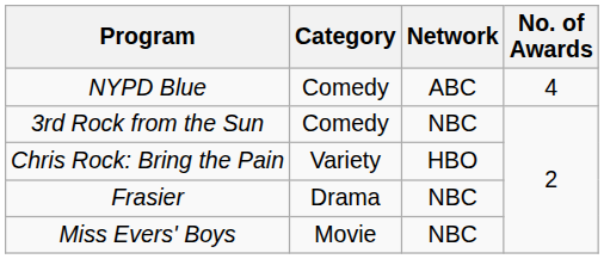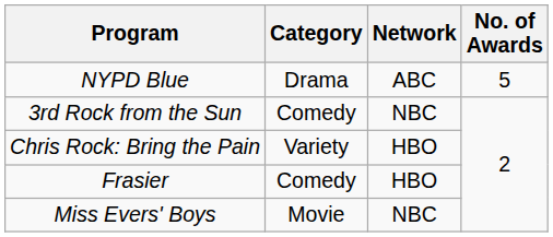NYPD Blue | Category: Comedy -> Drama
NYPD Blue | No. of Awards: 4 -> 5
Frasier | Category: Drama -> Comedy
Frasier | Network: NBC -> HBO
